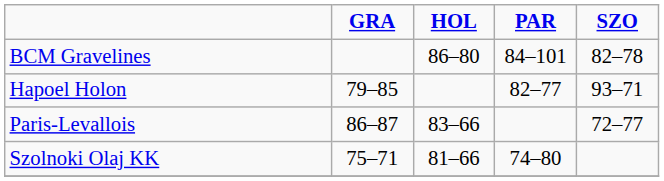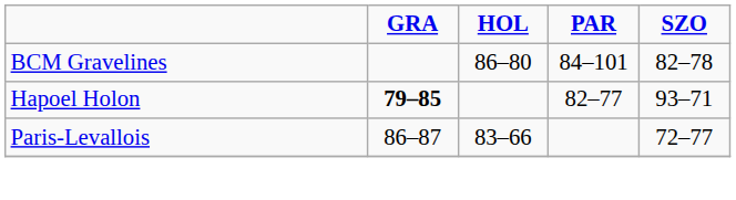Hapoel Holon | GRA: normal -> bold
- row: Szolnoki Olaj KK | 75–71 | 81–66 | 74–80
